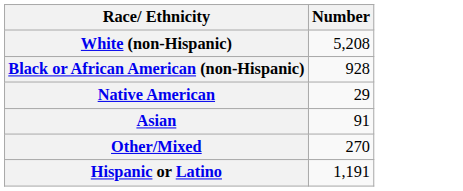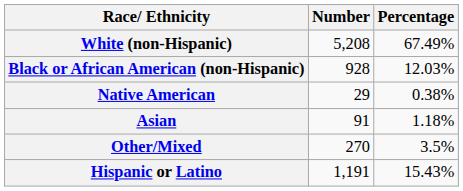+ column: Percentage | 67.49% | 12.03% | 0.38% | 1.18% | 3.5% | 15.43%
